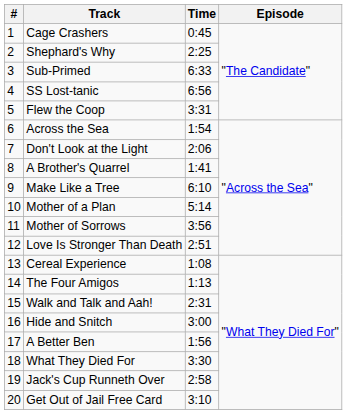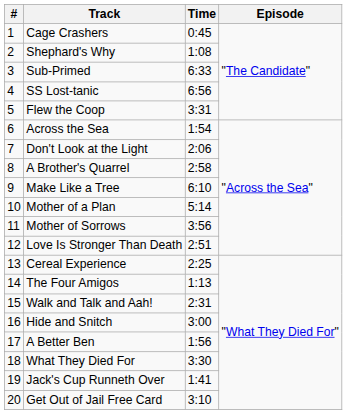Shephard's Why | Time: 2:25 -> 1:08
A Brother's Quarrel | Time: 1:41 -> 2:58
Cereal Experience | Time: 1:08 -> 2:25
Jack's Cup Runneth Over | Time: 2:58 -> 1:41
